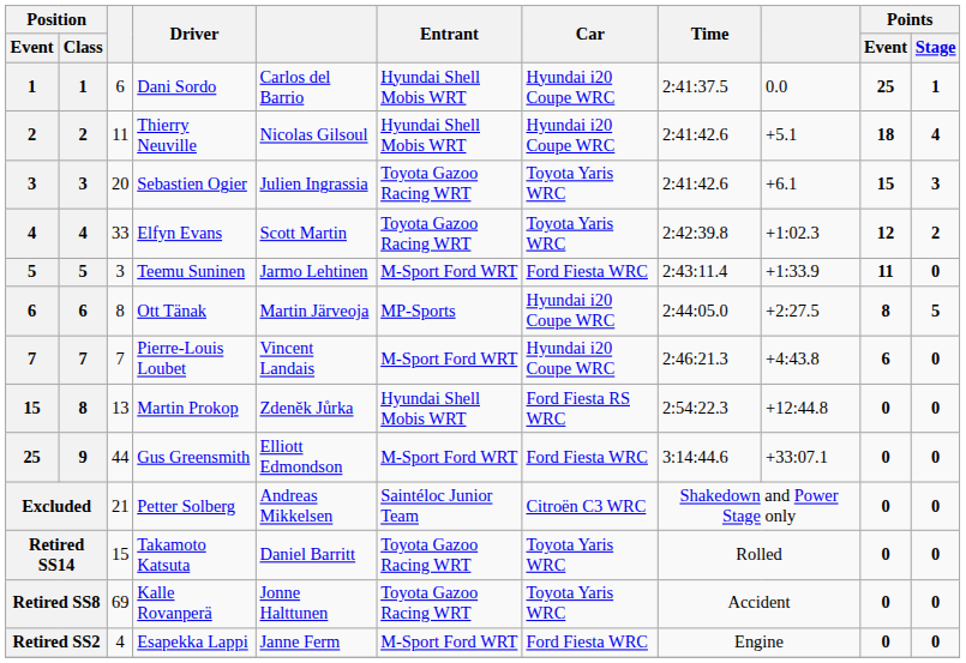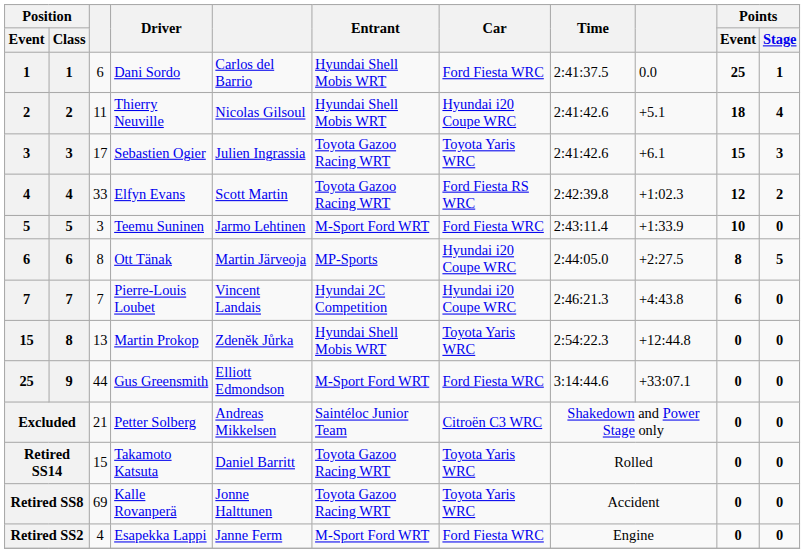Dani Sordo | Car: Hyundai i20 Coupe WRC -> Ford Fiesta WRC
Sebastien Ogier | column 3: 20 -> 17
Elfyn Evans | Car: Toyota Yaris WRC -> Ford Fiesta RS WRC
Teemu Suninen | Points / Event: 11 -> 10
Pierre-Louis Loubet | Entrant: M-Sport Ford WRT -> Hyundai 2C Competition
Martin Prokop | Car: Ford Fiesta RS WRC -> Toyota Yaris WRC
